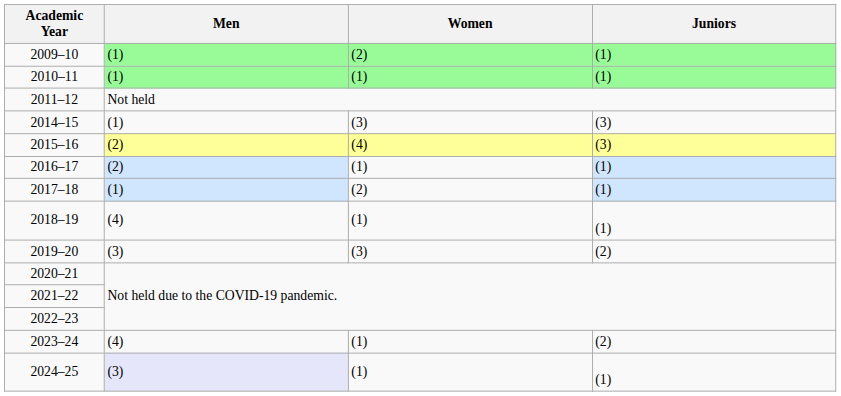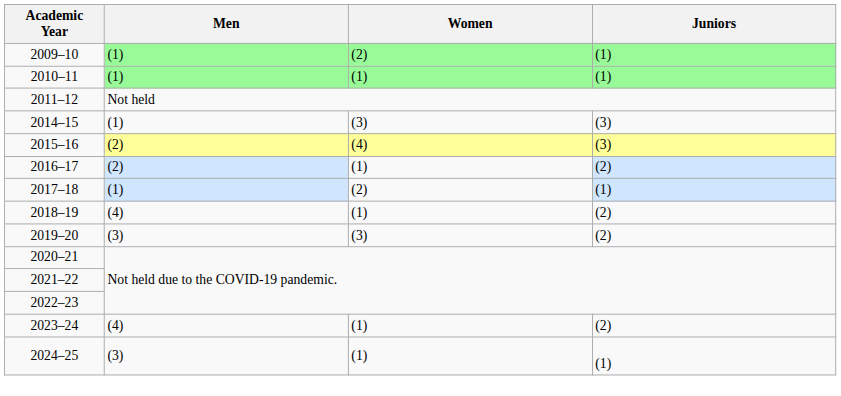2016–17 | Juniors: (1) -> (2)
2018–19 | Juniors: (1) -> (2)
2024–25 | Men: lavender background -> no background
